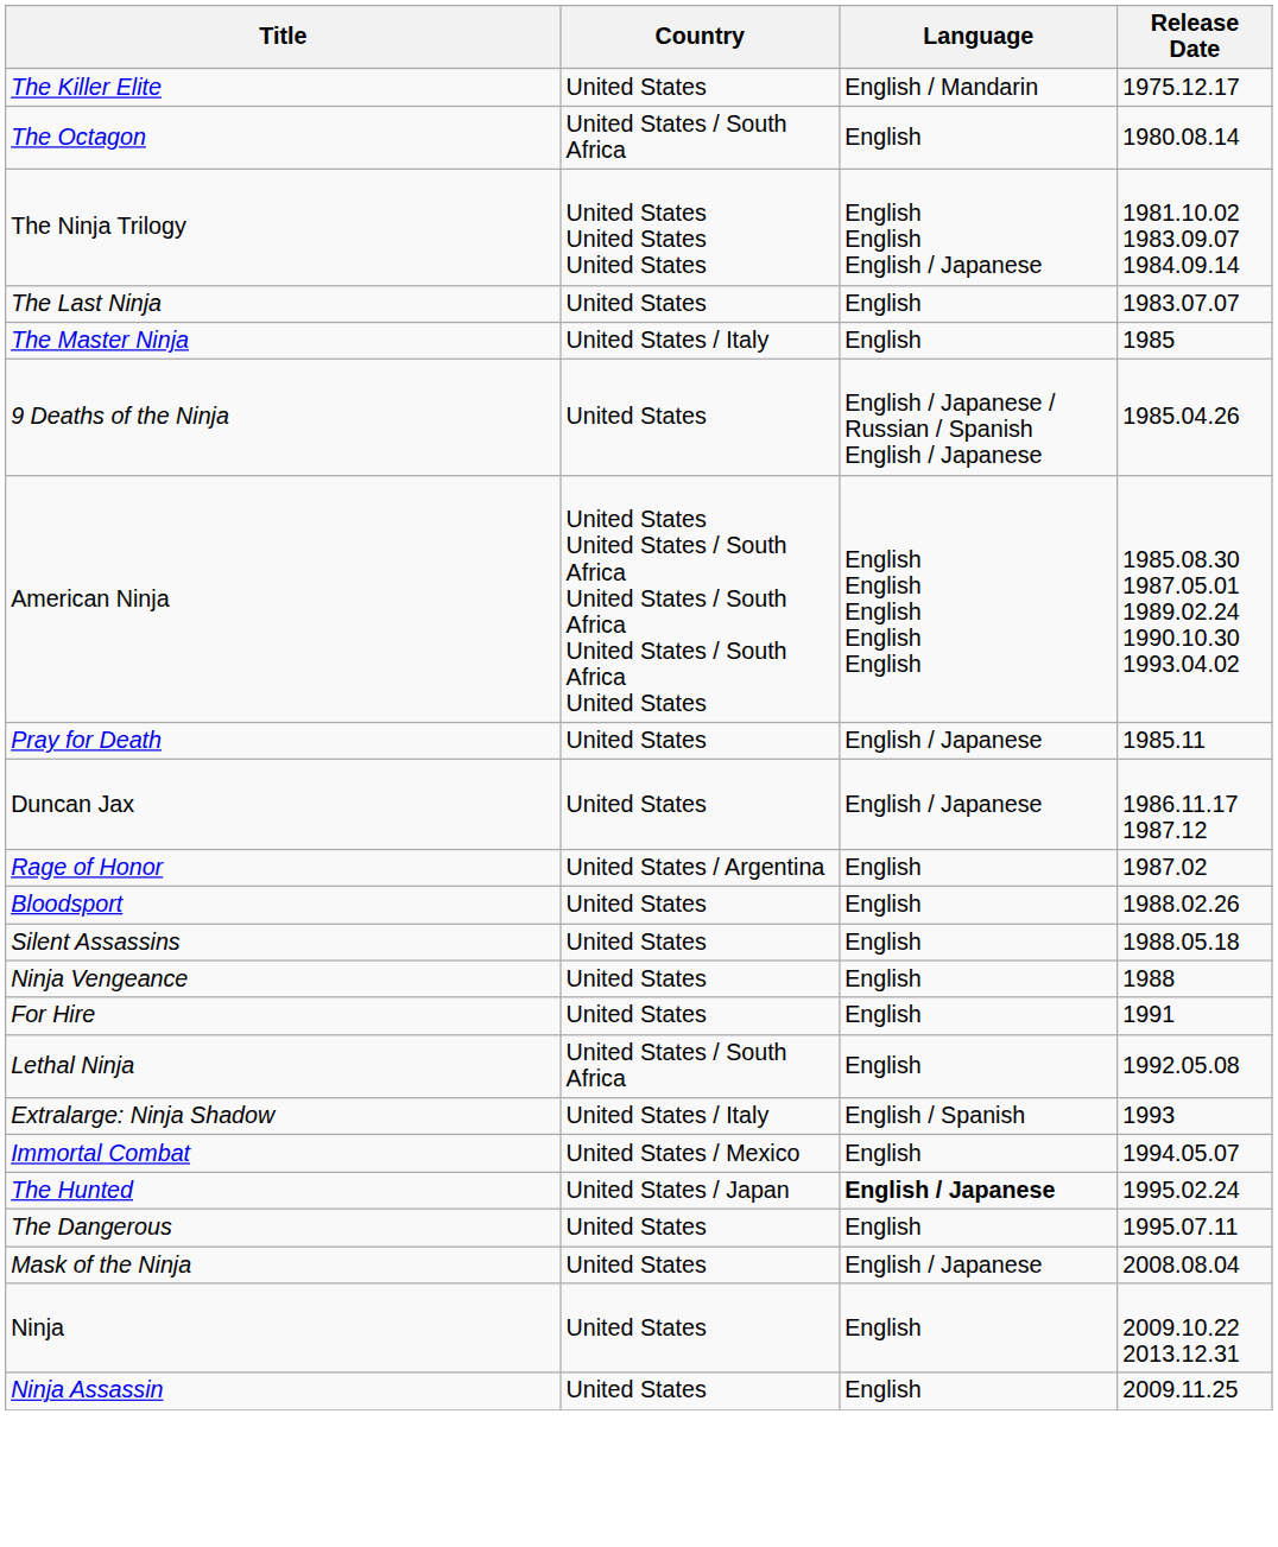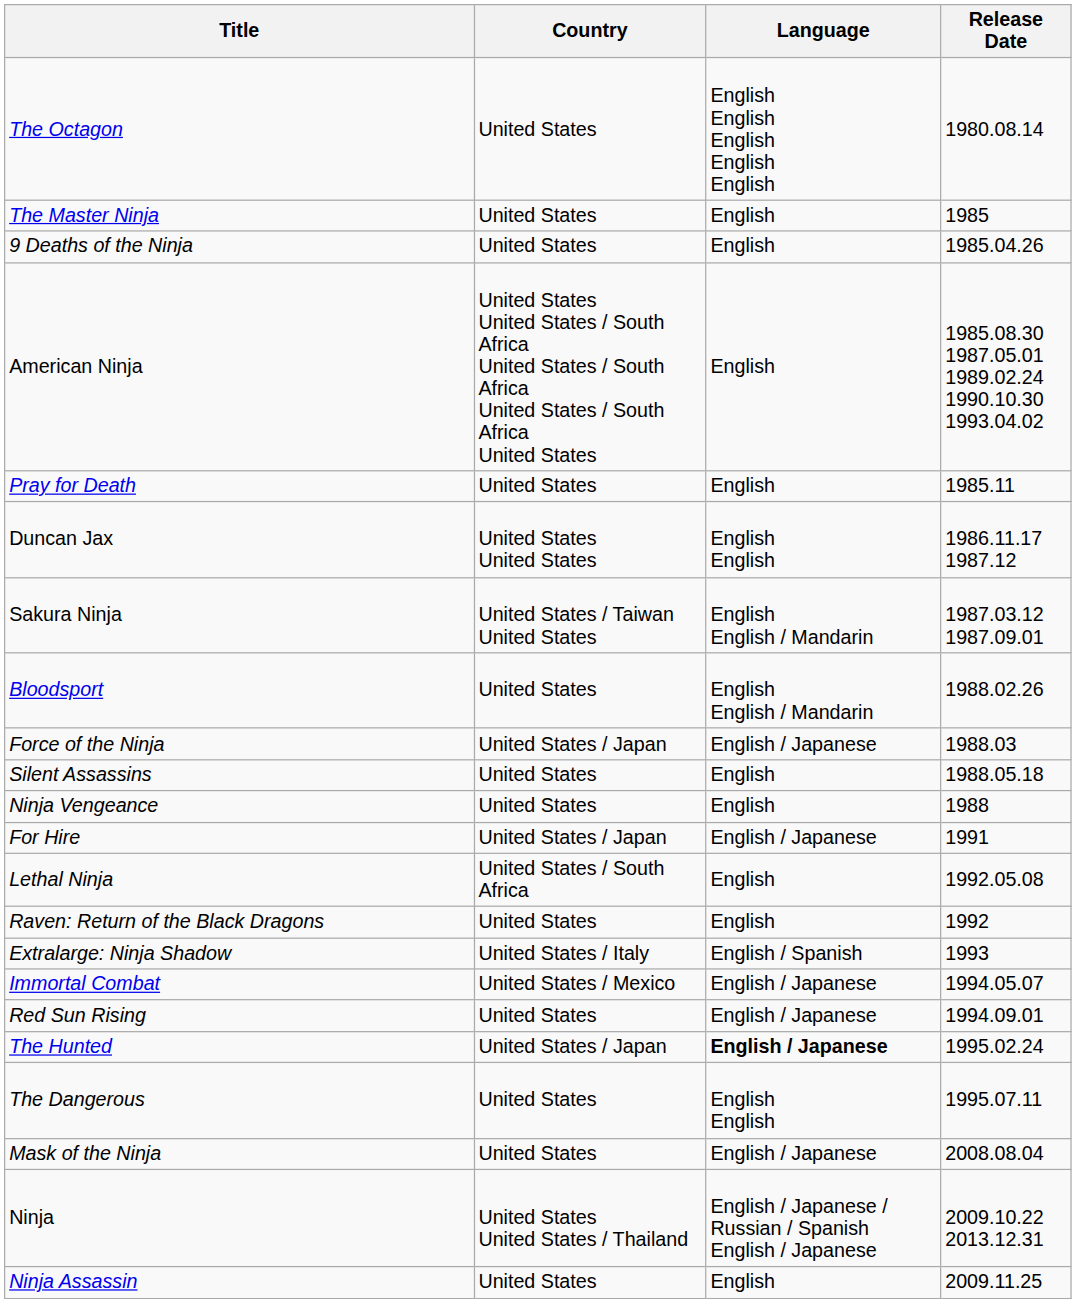- row: The Killer Elite | United States | English / Mandarin | 1975.12.17
The Octagon | Country: United States / South Africa -> United States
The Octagon | Language: English -> English English English English English
- row: The Ninja Trilogy | United States United States United States | English English English / Japanese | 1981.10.02 1983.09.07 1984.09.14
- row: The Last Ninja | United States | English | 1983.07.07
The Master Ninja | Country: United States / Italy -> United States
9 Deaths of the Ninja | Language: English / Japanese / Russian / Spanish English / Japanese -> English
American Ninja | Language: English English English English English -> English
Pray for Death | Language: English / Japanese -> English
Duncan Jax | Country: United States -> United States United States
Duncan Jax | Language: English / Japanese -> English English
- row: Rage of Honor | United States / Argentina | English | 1987.02
+ row: Sakura Ninja | United States / Taiwan United States | English English / Mandarin | 1987.03.12 1987.09.01
Bloodsport | Language: English -> English English / Mandarin
+ row: Force of the Ninja | United States / Japan | English / Japanese | 1988.03
For Hire | Country: United States -> United States / Japan
For Hire | Language: English -> English / Japanese
+ row: Raven: Return of the Black Dragons | United States | English | 1992
Immortal Combat | Language: English -> English / Japanese
+ row: Red Sun Rising | United States | English / Japanese | 1994.09.01
The Dangerous | Language: English -> English English
Ninja | Country: United States -> United States United States / Thailand
Ninja | Language: English -> English / Japanese / Russian / Spanish English / Japanese
